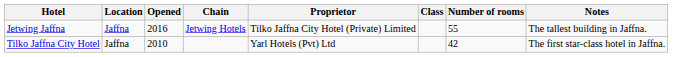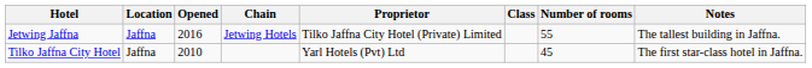Tilko Jaffna City Hotel | Number of rooms: 42 -> 45
